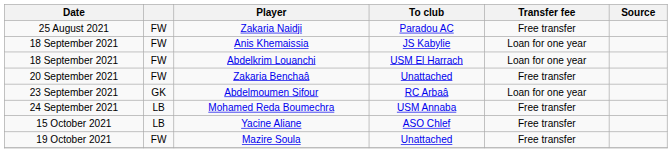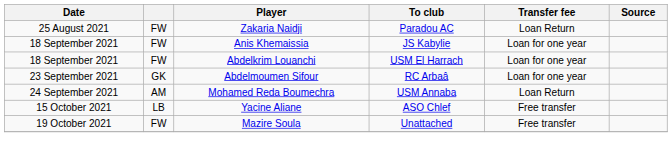Zakaria Naidji | Transfer fee: Free transfer -> Loan Return
- row: 20 September 2021 | FW | Zakaria Benchaâ | Unattached | Free transfer
Mohamed Reda Boumechra | column 2: LB -> AM
Mohamed Reda Boumechra | Transfer fee: Free transfer -> Loan Return
